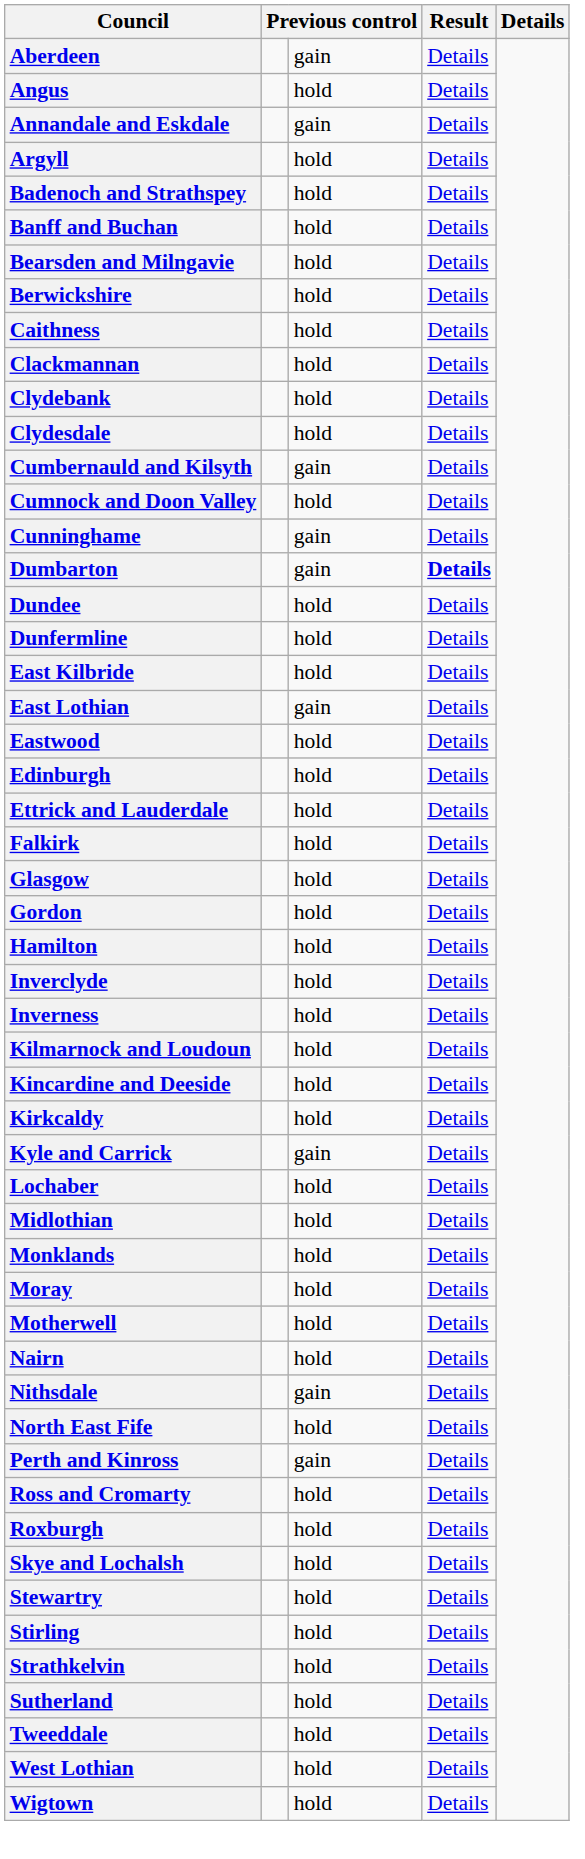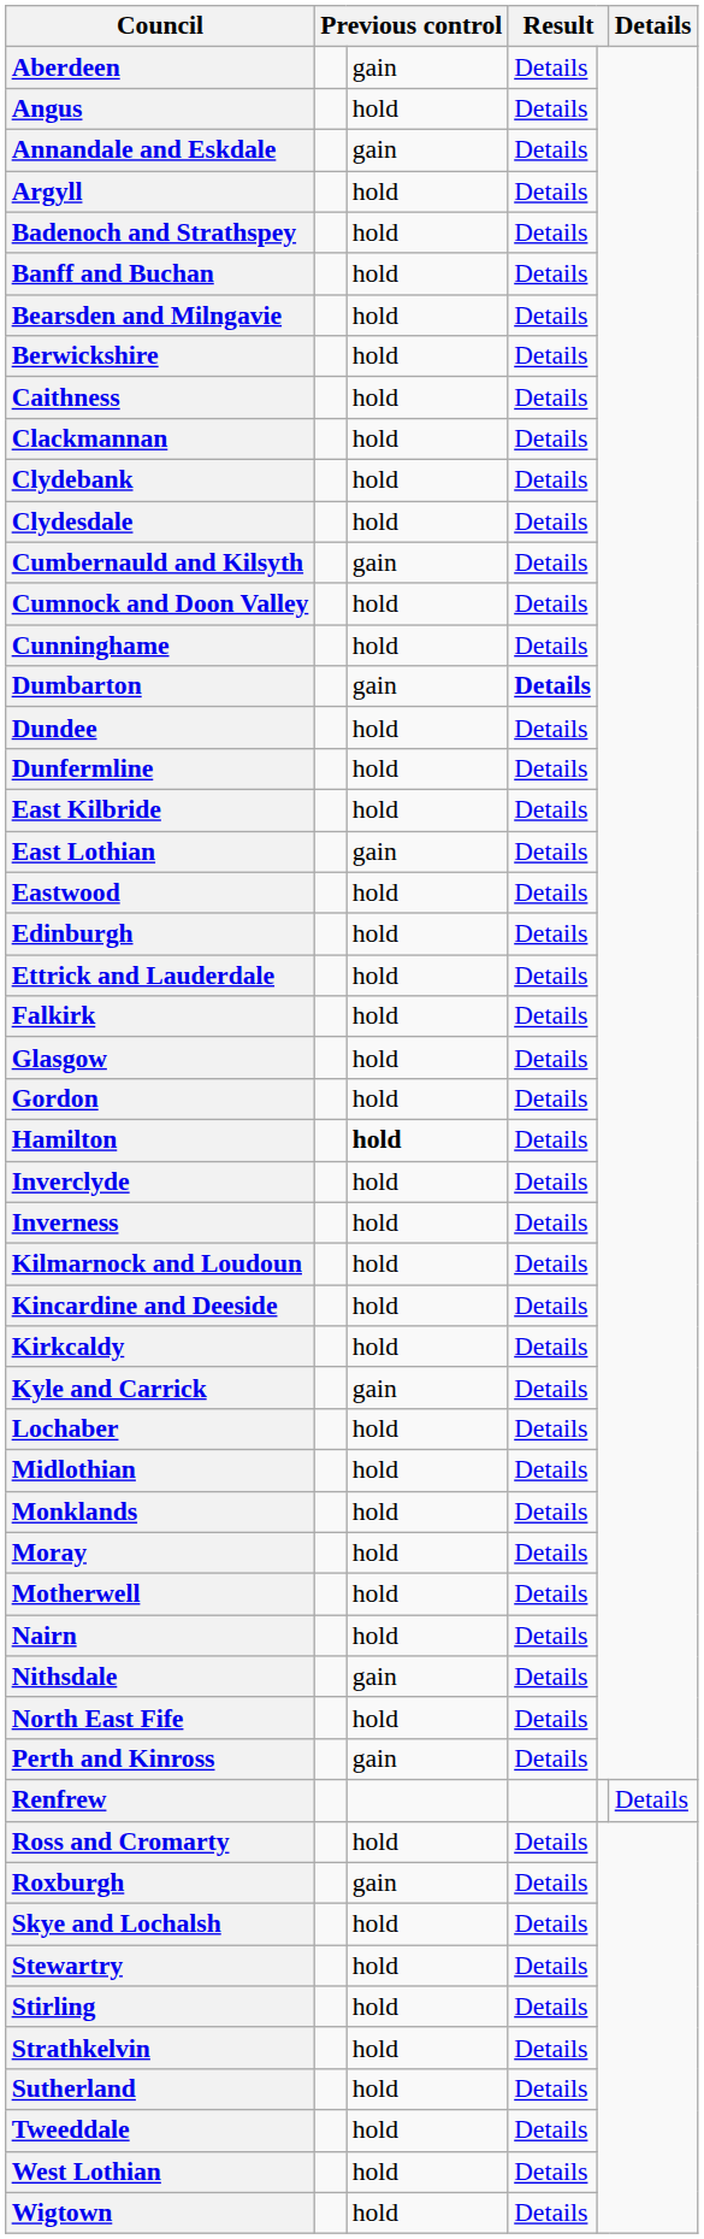Cunninghame | column 3: gain -> hold
Hamilton | column 3: normal -> bold
+ row: Renfrew | Details
Roxburgh | column 3: hold -> gain
